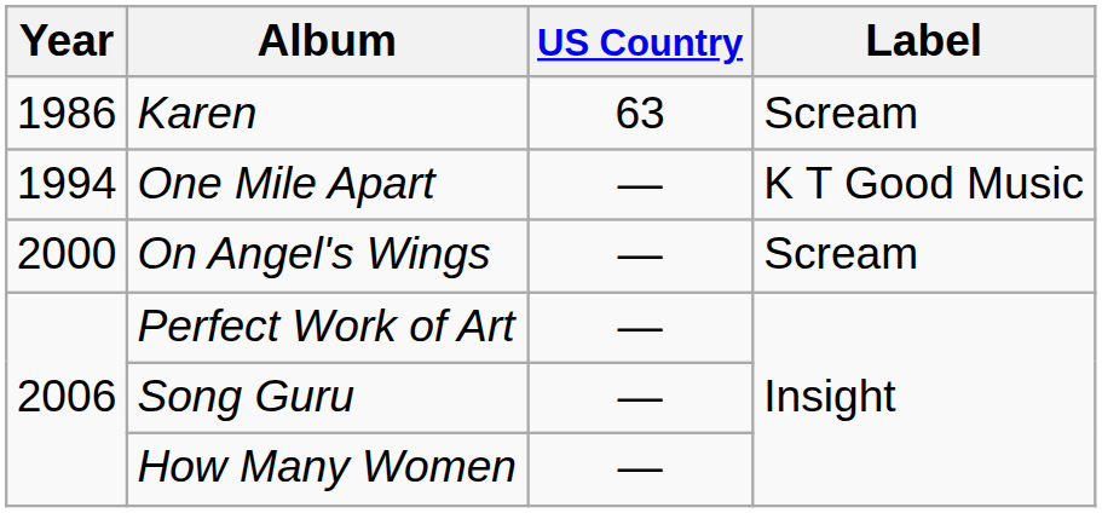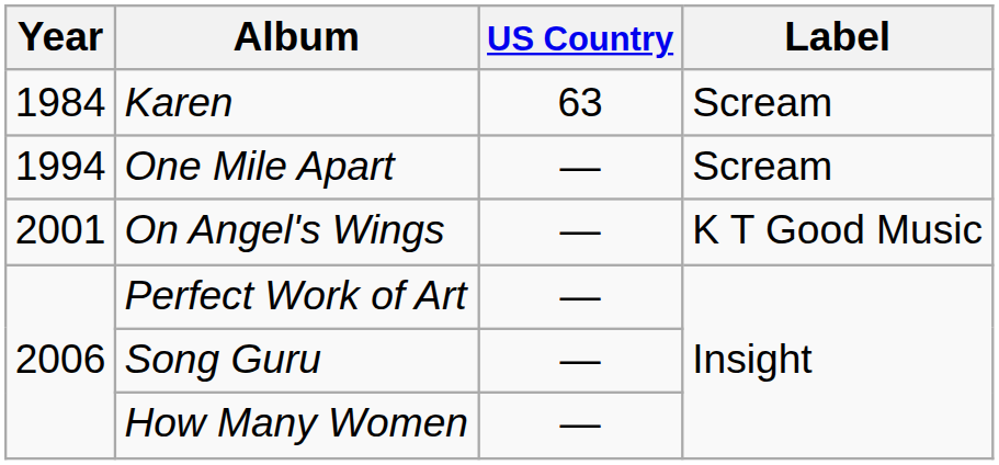Karen | Year: 1986 -> 1984
One Mile Apart | Label: K T Good Music -> Scream
On Angel's Wings | Year: 2000 -> 2001
On Angel's Wings | Label: Scream -> K T Good Music
